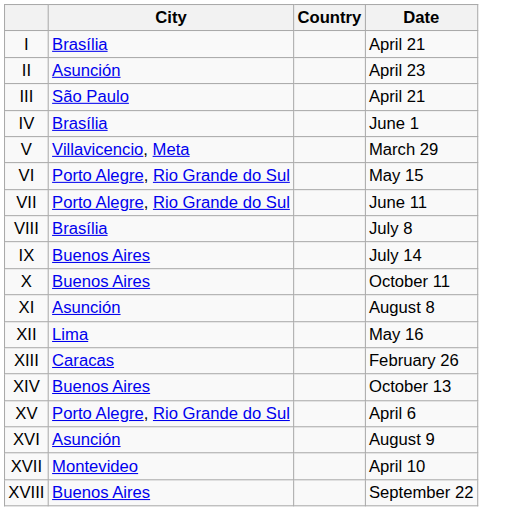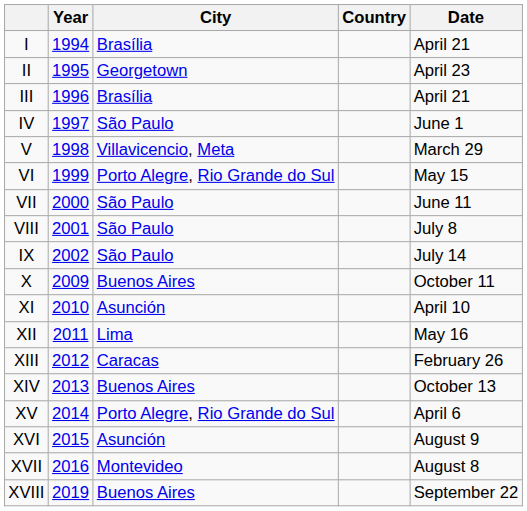+ column: Year | 1994 | 1995 | 1996 | 1997 | 1998 | 1999 | 2000 | 2001 | 2002 | 2009 | 2010 | 2011 | 2012 | 2013 | 2014 | 2015 | 2016 | 2019
II | City: Asunción -> Georgetown
III | City: São Paulo -> Brasília
IV | City: Brasília -> São Paulo
VII | City: Porto Alegre, Rio Grande do Sul -> São Paulo
VIII | City: Brasília -> São Paulo
IX | City: Buenos Aires -> São Paulo
XI | Date: August 8 -> April 10
XVII | Date: April 10 -> August 8
